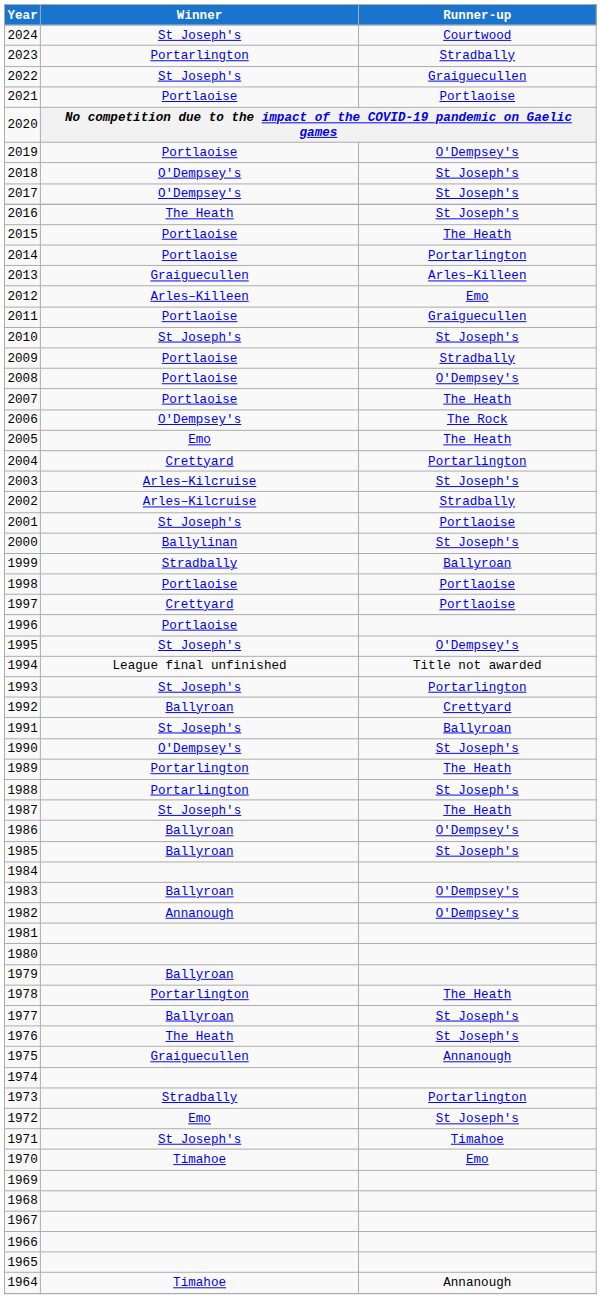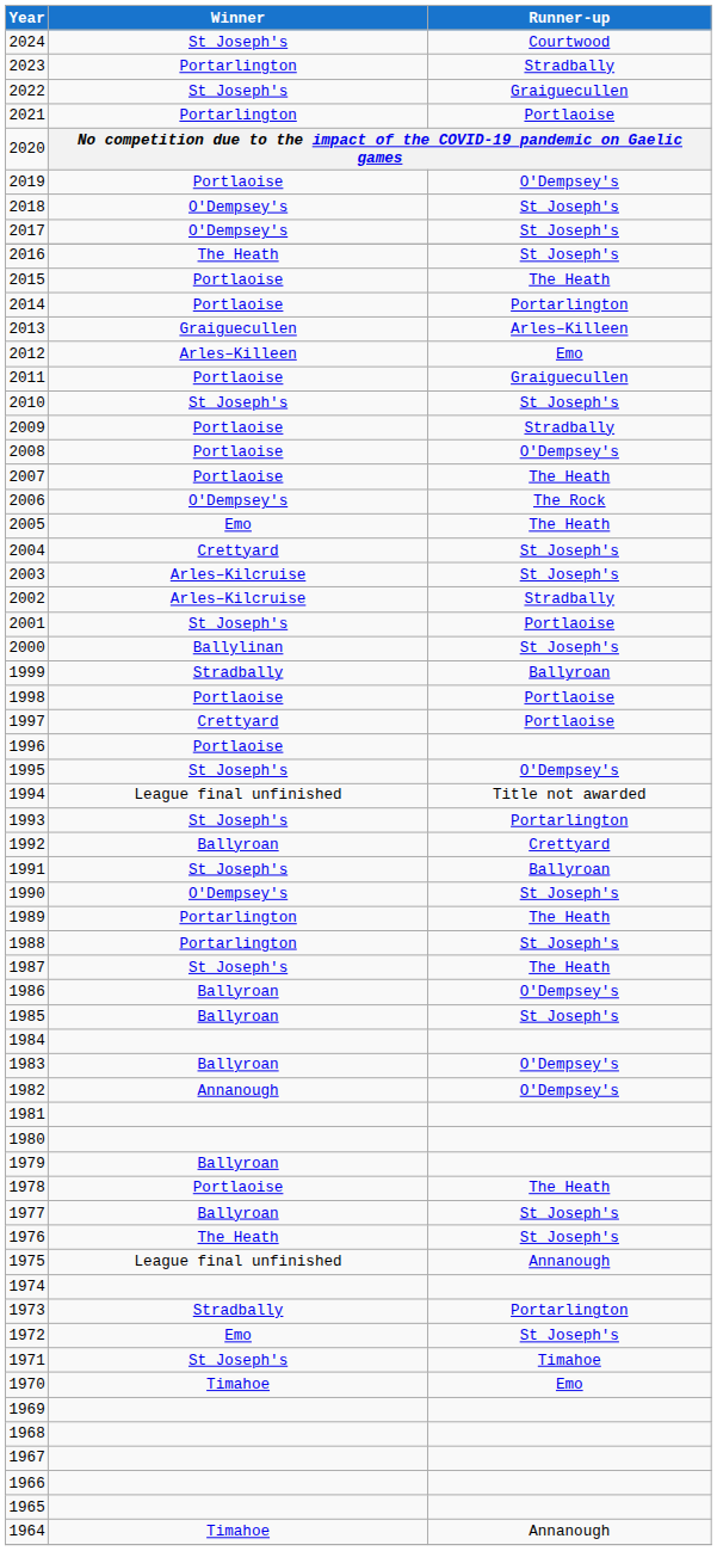2021 | Winner: Portlaoise -> Portarlington
2004 | Runner-up: Portarlington -> St Joseph's
1978 | Winner: Portarlington -> Portlaoise
1975 | Winner: Graiguecullen -> League final unfinished
